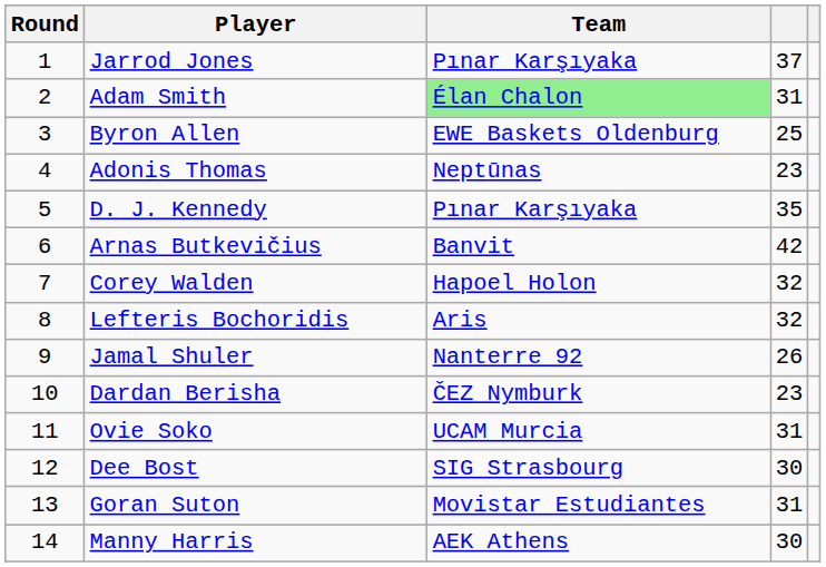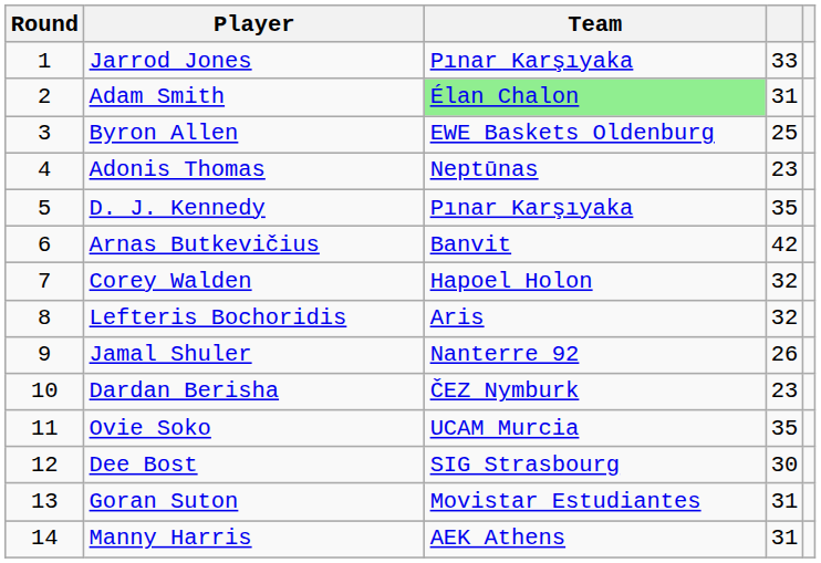Jarrod Jones | column 4: 37 -> 33
Ovie Soko | column 4: 31 -> 35
Manny Harris | column 4: 30 -> 31
